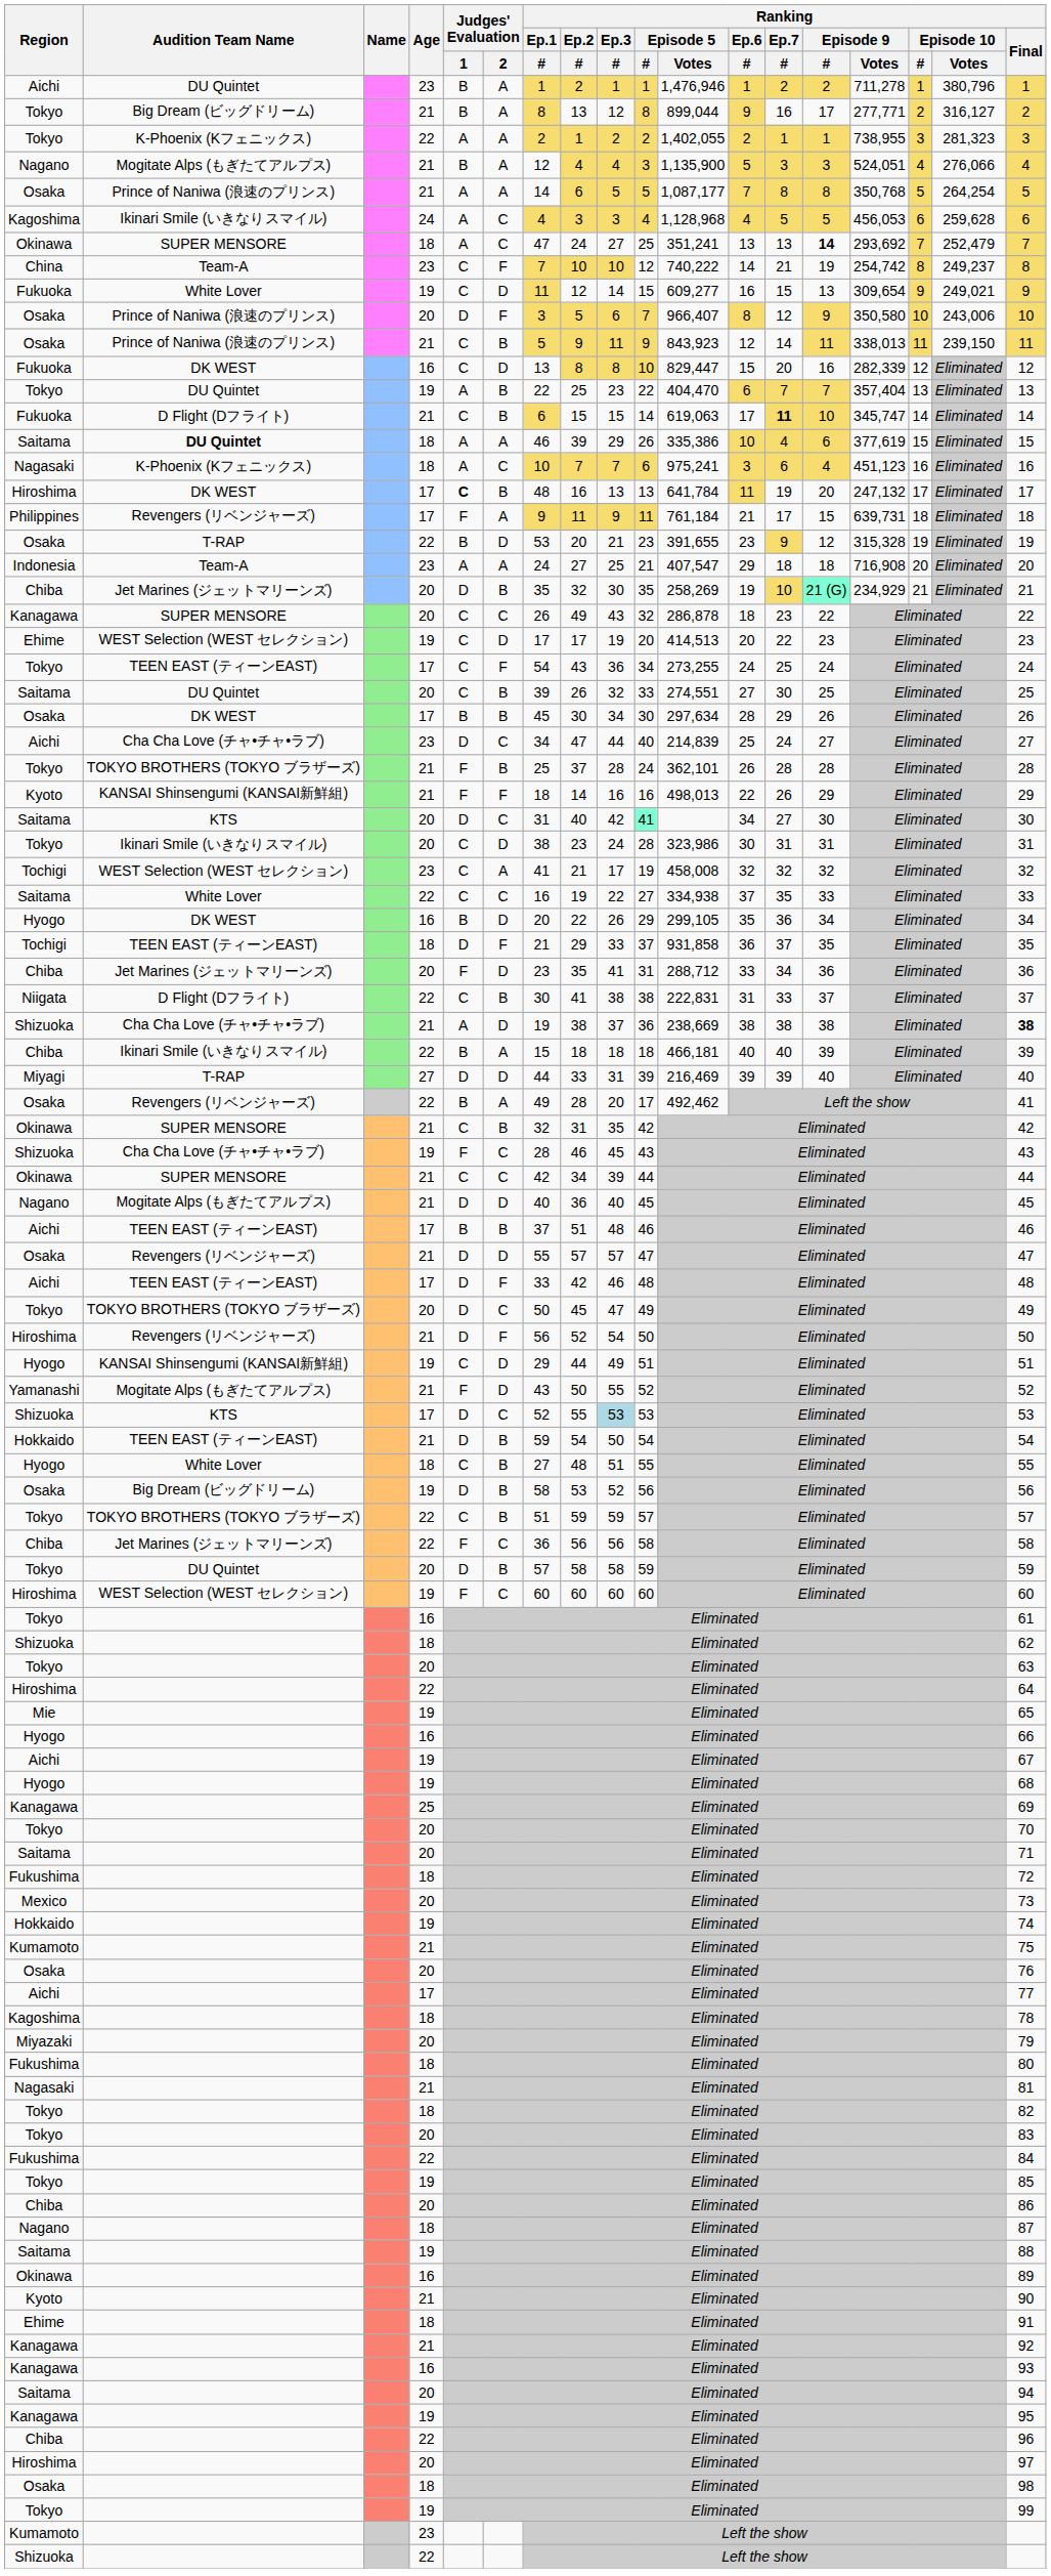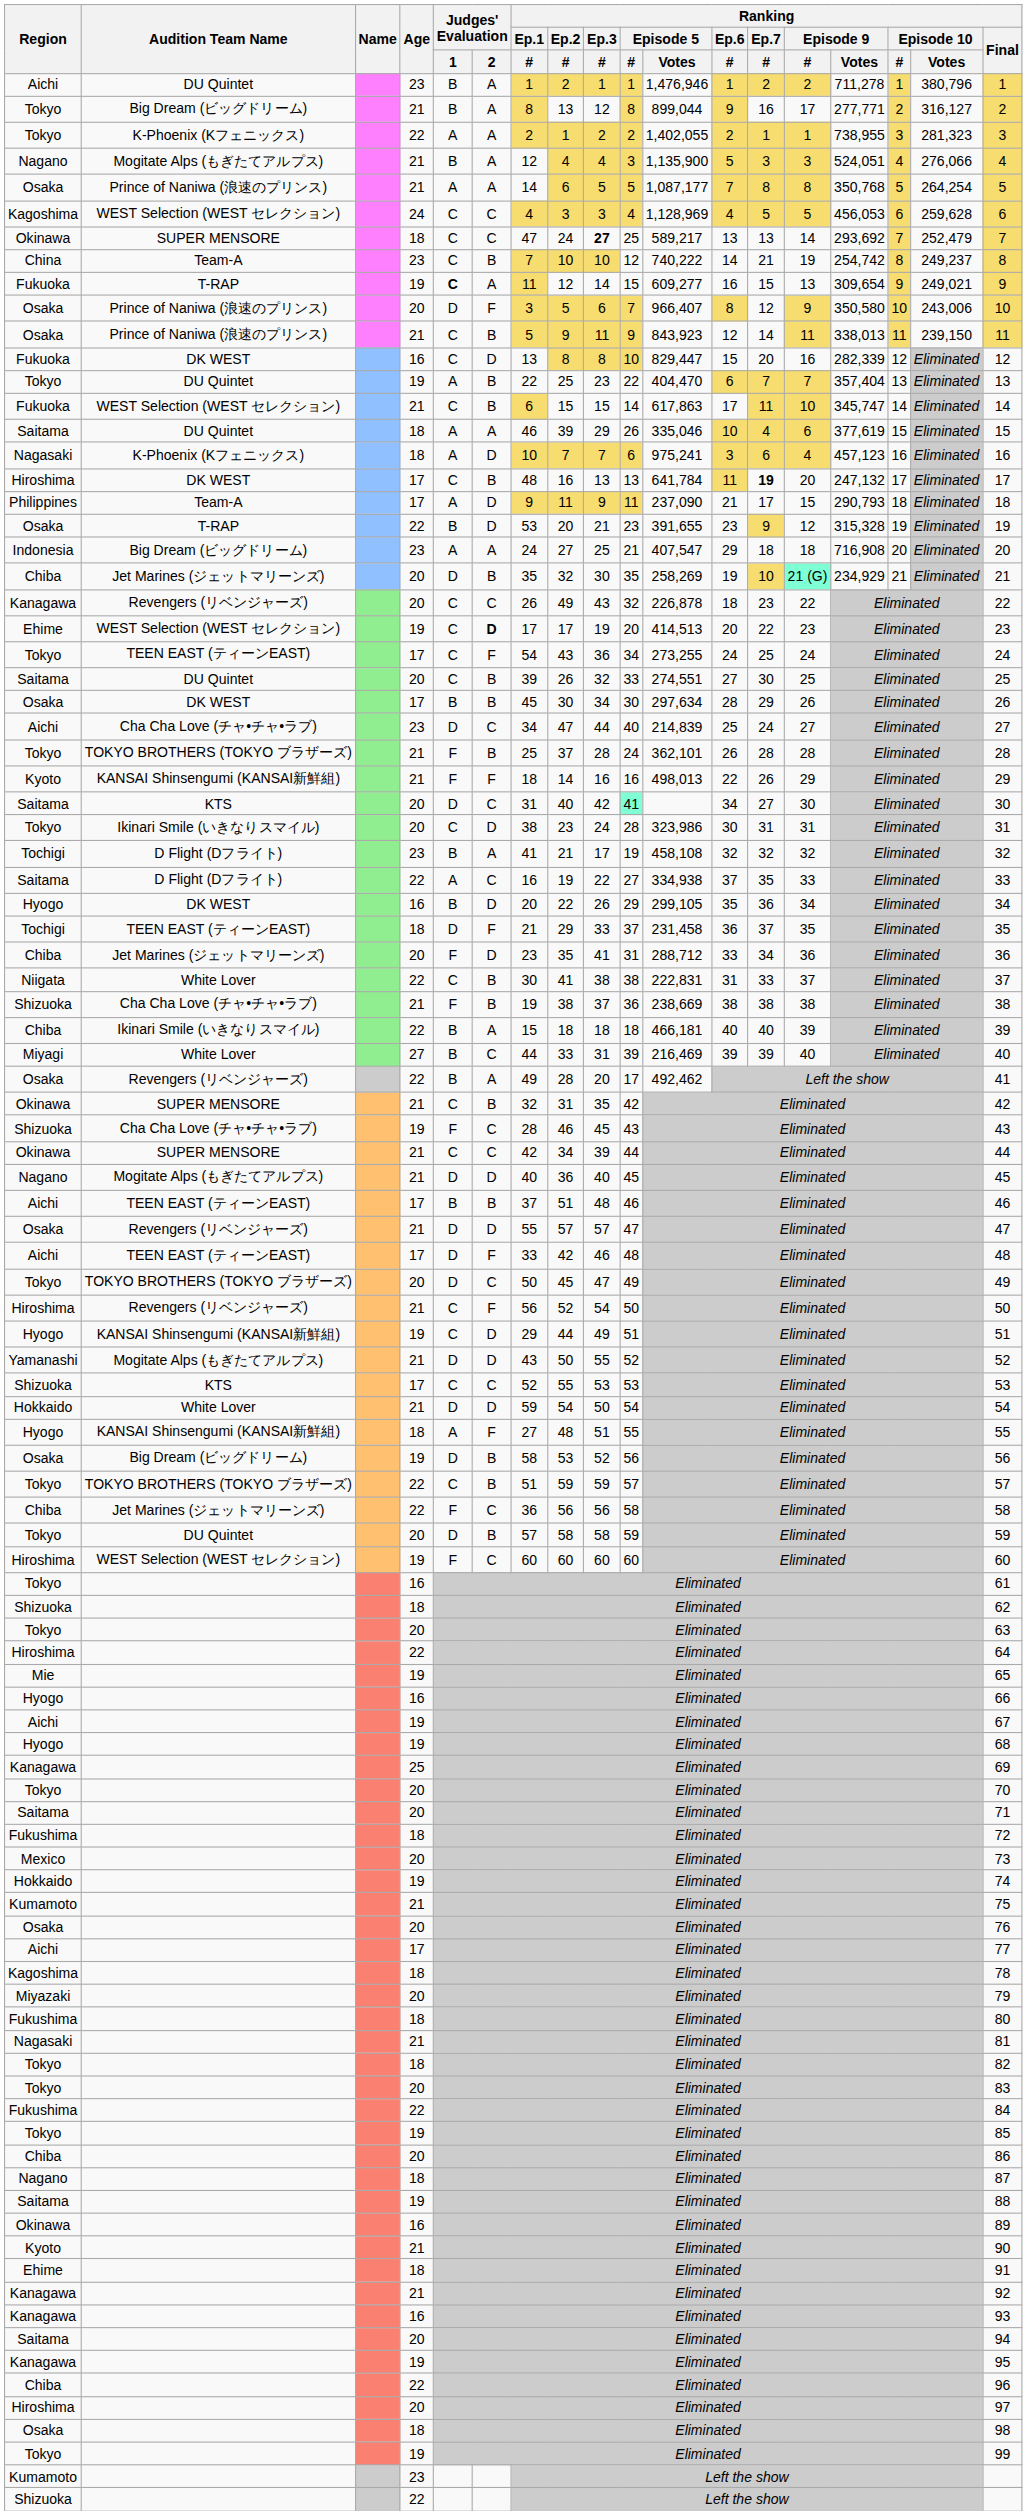Kagoshima / 24 | Audition Team Name: Ikinari Smile (いきなりスマイル) -> WEST Selection (WEST セレクション)
Kagoshima / 24 | Judges' Evaluation / 1: A -> C
Kagoshima / 24 | Ranking / Episode 5 / Votes: 1,128,968 -> 1,128,969
Okinawa / 18 | Judges' Evaluation / 1: A -> C
Okinawa / 18 | Ranking / Ep.3 / #: normal -> bold
Okinawa / 18 | Ranking / Episode 5 / Votes: 351,241 -> 589,217
Okinawa / 18 | Ranking / Episode 9 / #: bold -> normal
China | Judges' Evaluation / 2: F -> B
Fukuoka / 19 | Audition Team Name: White Lover -> T-RAP
Fukuoka / 19 | Judges' Evaluation / 1: normal -> bold
Fukuoka / 19 | Judges' Evaluation / 2: D -> A
Fukuoka / 21 | Audition Team Name: D Flight (Dフライト) -> WEST Selection (WEST セレクション)
Fukuoka / 21 | Ranking / Episode 5 / Votes: 619,063 -> 617,863
Fukuoka / 21 | Ranking / Ep.7 / #: bold -> normal
Saitama / 18 | Audition Team Name: bold -> normal
Saitama / 18 | Ranking / Episode 5 / Votes: 335,386 -> 335,046
Nagasaki / 18 | Judges' Evaluation / 2: C -> D
Nagasaki / 18 | Ranking / Episode 9 / Votes: 451,123 -> 457,123
Hiroshima / 17 | Judges' Evaluation / 1: bold -> normal
Hiroshima / 17 | Ranking / Ep.7 / #: normal -> bold
Philippines | Audition Team Name: Revengers (リベンジャーズ) -> Team-A
Philippines | Judges' Evaluation / 1: F -> A
Philippines | Judges' Evaluation / 2: A -> D
Philippines | Ranking / Episode 5 / Votes: 761,184 -> 237,090
Philippines | Ranking / Episode 9 / Votes: 639,731 -> 290,793
Indonesia | Audition Team Name: Team-A -> Big Dream (ビッグドリーム)
Kanagawa / 20 | Audition Team Name: SUPER MENSORE -> Revengers (リベンジャーズ)
Kanagawa / 20 | Ranking / Episode 5 / Votes: 286,878 -> 226,878
Ehime / 19 | Judges' Evaluation / 2: normal -> bold
Tochigi / 23 | Audition Team Name: WEST Selection (WEST セレクション) -> D Flight (Dフライト)
Tochigi / 23 | Judges' Evaluation / 1: C -> B
Tochigi / 23 | Ranking / Episode 5 / Votes: 458,008 -> 458,108
Saitama / 22 | Audition Team Name: White Lover -> D Flight (Dフライト)
Saitama / 22 | Judges' Evaluation / 1: C -> A
Tochigi / 18 | Ranking / Episode 5 / Votes: 931,858 -> 231,458
Niigata | Audition Team Name: D Flight (Dフライト) -> White Lover
Shizuoka / 21 | Judges' Evaluation / 1: A -> F
Shizuoka / 21 | Judges' Evaluation / 2: D -> B
Shizuoka / 21 | Ranking / Final: bold -> normal
Miyagi | Audition Team Name: T-RAP -> White Lover
Miyagi | Judges' Evaluation / 1: D -> B
Miyagi | Judges' Evaluation / 2: D -> C
Hiroshima / 21 | Judges' Evaluation / 1: D -> C
Yamanashi | Judges' Evaluation / 1: F -> D
Shizuoka / 17 | Judges' Evaluation / 1: D -> C
Shizuoka / 17 | Ranking / Ep.3 / #: lightblue background -> no background
Hokkaido / 21 | Audition Team Name: TEEN EAST (ティーンEAST) -> White Lover
Hokkaido / 21 | Judges' Evaluation / 2: B -> D
Hyogo / 18 | Audition Team Name: White Lover -> KANSAI Shinsengumi (KANSAI新鮮組)
Hyogo / 18 | Judges' Evaluation / 1: C -> A
Hyogo / 18 | Judges' Evaluation / 2: B -> F
